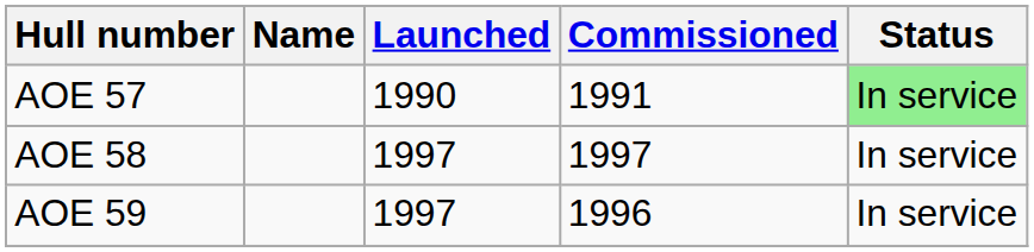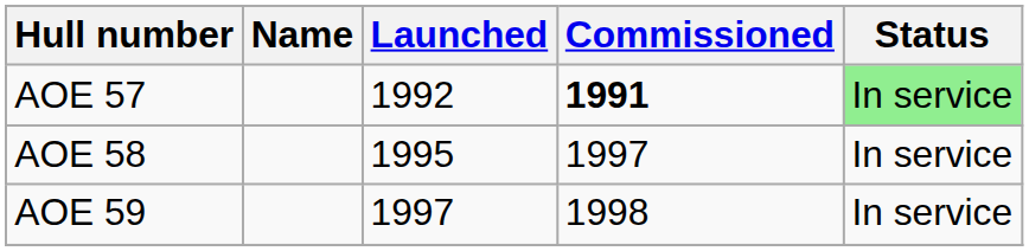AOE 57 | Launched: 1990 -> 1992
AOE 57 | Commissioned: normal -> bold
AOE 58 | Launched: 1997 -> 1995
AOE 59 | Commissioned: 1996 -> 1998
